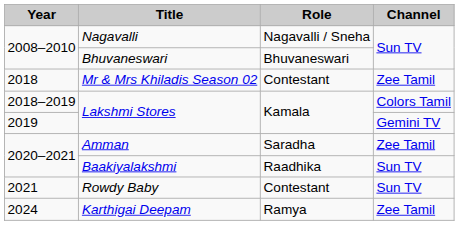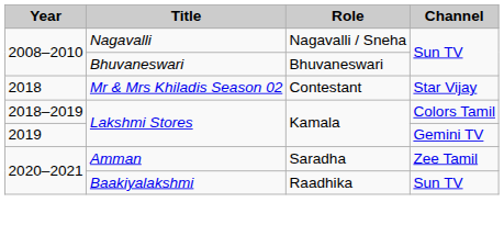Mr & Mrs Khiladis Season 02 | Channel: Zee Tamil -> Star Vijay
- row: 2021 | Rowdy Baby | Contestant | Sun TV
- row: 2024 | Karthigai Deepam | Ramya | Zee Tamil
